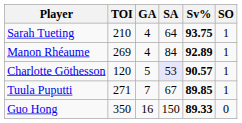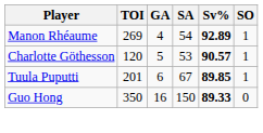- row: Sarah Tueting | 210 | 4 | 64 | 93.75 | 1
Manon Rhéaume | SA: 84 -> 54
Charlotte Göthesson | SA: lavender background -> no background
Tuula Puputti | TOI: 271 -> 201
Tuula Puputti | GA: 7 -> 6
